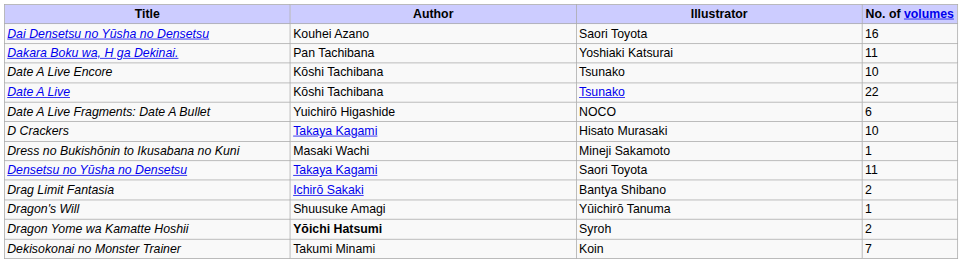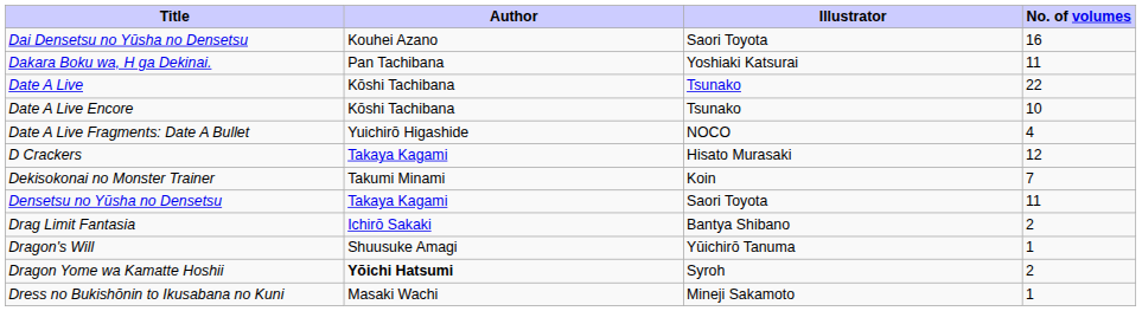rows swapped: Date A Live <-> Date A Live Encore
Date A Live Fragments: Date A Bullet | No. of volumes: 6 -> 4
D Crackers | No. of volumes: 10 -> 12
rows swapped: Dekisokonai no Monster Trainer <-> Dress no Bukishōnin to Ikusabana no Kuni
